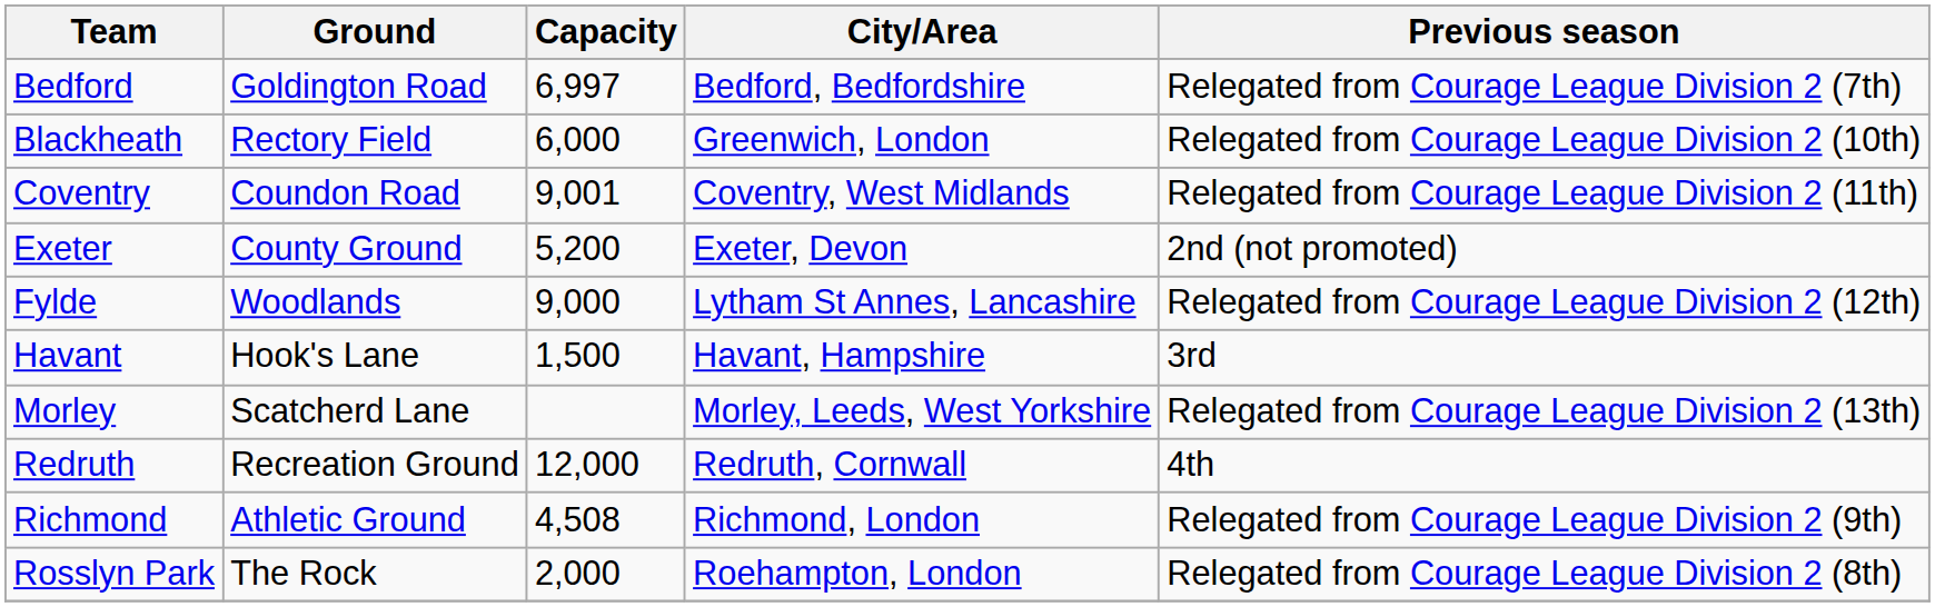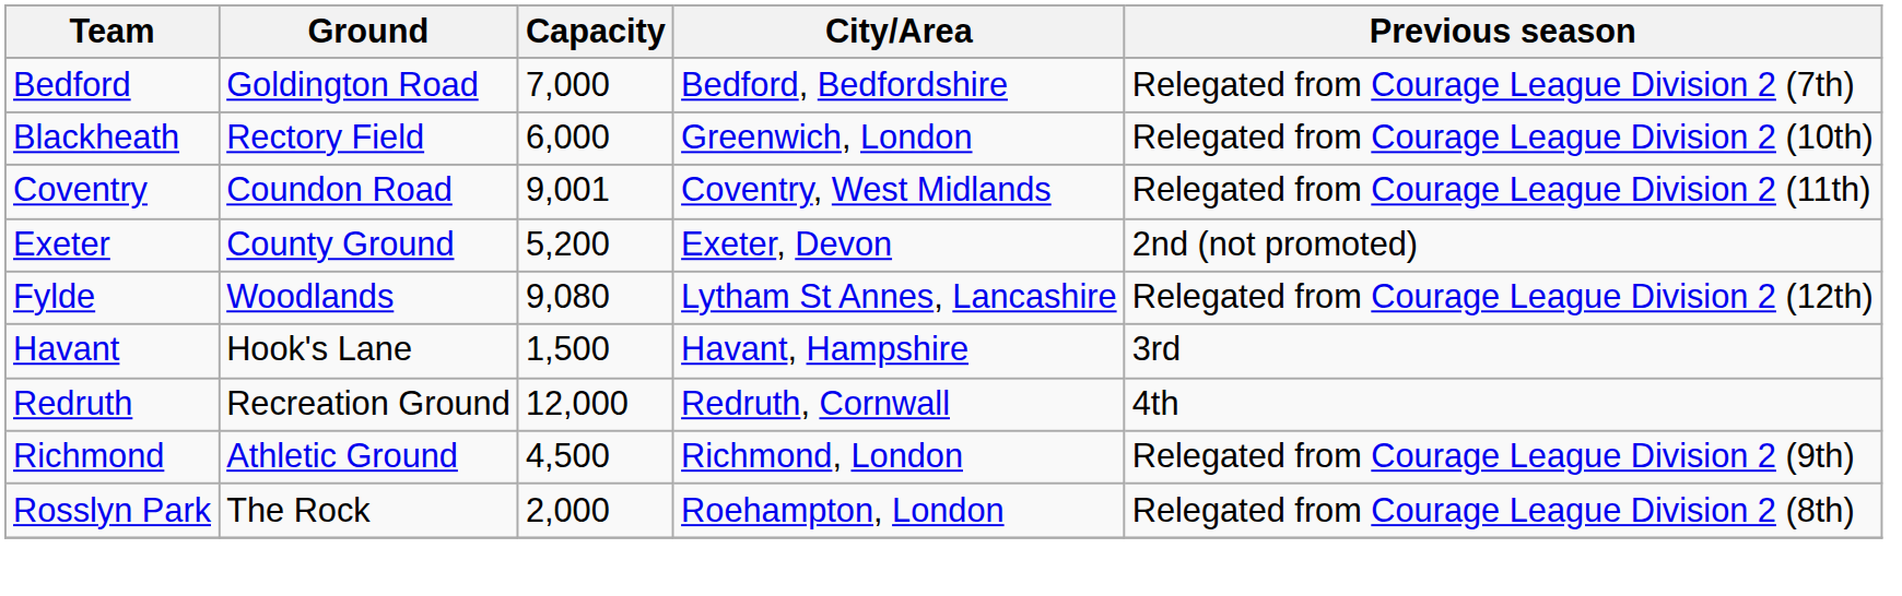Bedford | Capacity: 6,997 -> 7,000
Fylde | Capacity: 9,000 -> 9,080
- row: Morley | Scatcherd Lane | Morley, Leeds, West Yorkshire | Relegated from Courage League Division 2 (13th)
Richmond | Capacity: 4,508 -> 4,500
